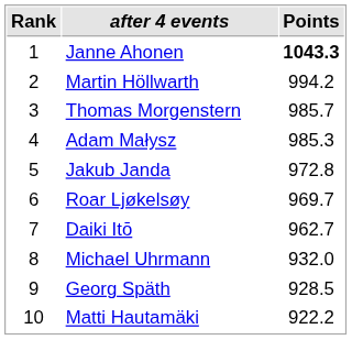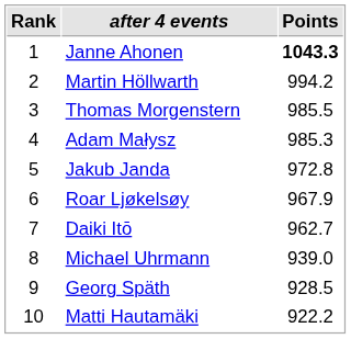Thomas Morgenstern | Points: 985.7 -> 985.5
Roar Ljøkelsøy | Points: 969.7 -> 967.9
Michael Uhrmann | Points: 932.0 -> 939.0
